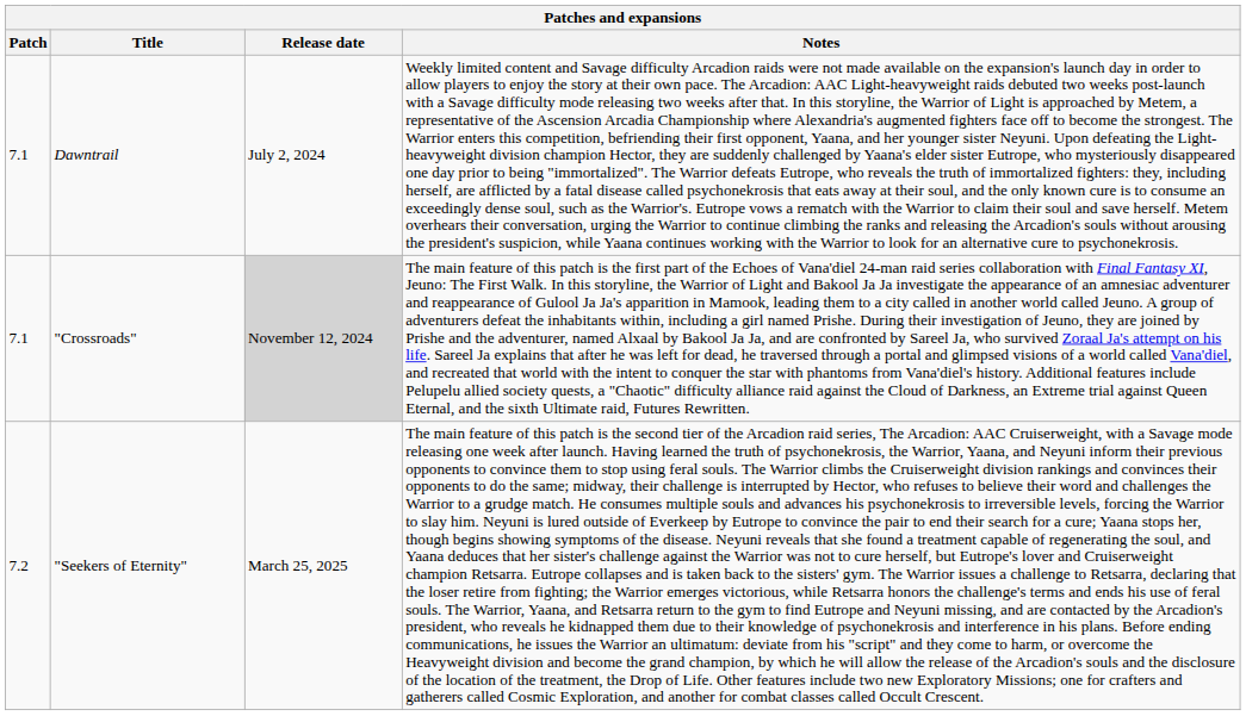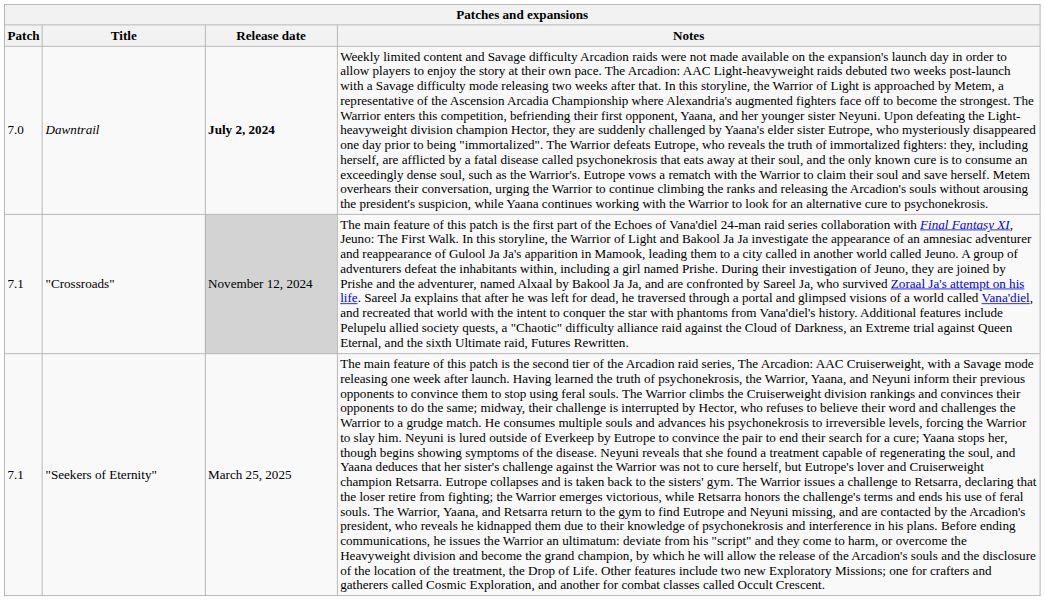Dawntrail | Patch: 7.1 -> 7.0
Dawntrail | Release date: normal -> bold
"Seekers of Eternity" | Patch: 7.2 -> 7.1
